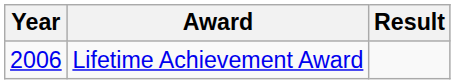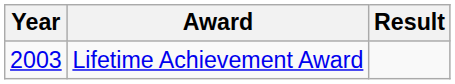Lifetime Achievement Award | Year: 2006 -> 2003
